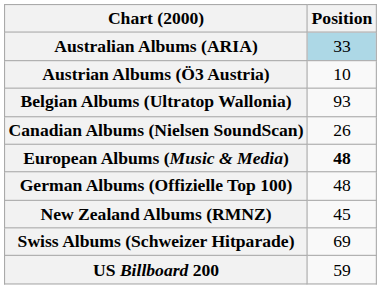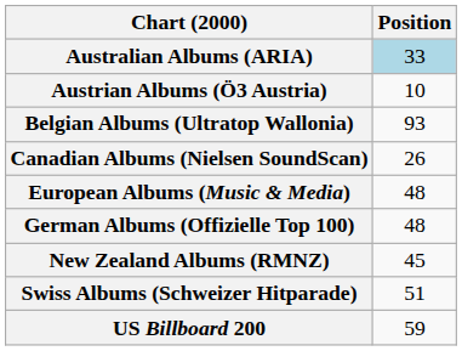European Albums (Music & Media) | Position: bold -> normal
Swiss Albums (Schweizer Hitparade) | Position: 69 -> 51
